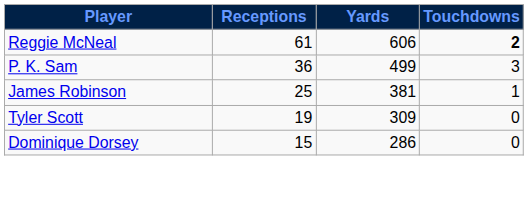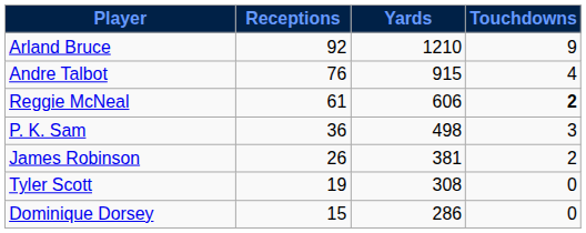+ row: Arland Bruce | 92 | 1210 | 9
+ row: Andre Talbot | 76 | 915 | 4
P. K. Sam | Yards: 499 -> 498
James Robinson | Receptions: 25 -> 26
James Robinson | Touchdowns: 1 -> 2
Tyler Scott | Yards: 309 -> 308
